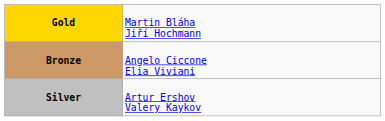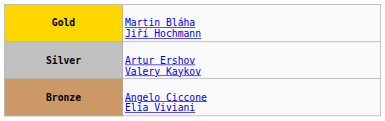rows swapped: Silver <-> Bronze
